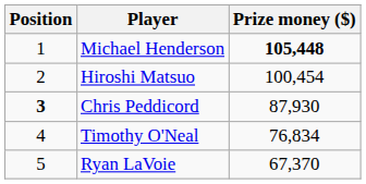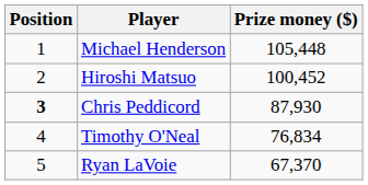Michael Henderson | Prize money ($): bold -> normal
Hiroshi Matsuo | Prize money ($): 100,454 -> 100,452
